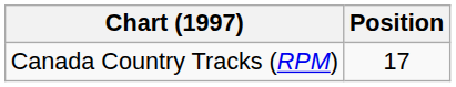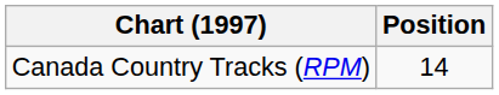Canada Country Tracks (RPM) | Position: 17 -> 14
